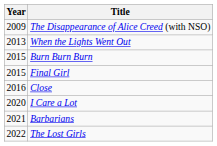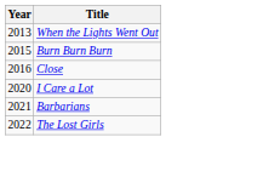- row: 2009 | The Disappearance of Alice Creed (with NSO)
- row: 2015 | Final Girl
